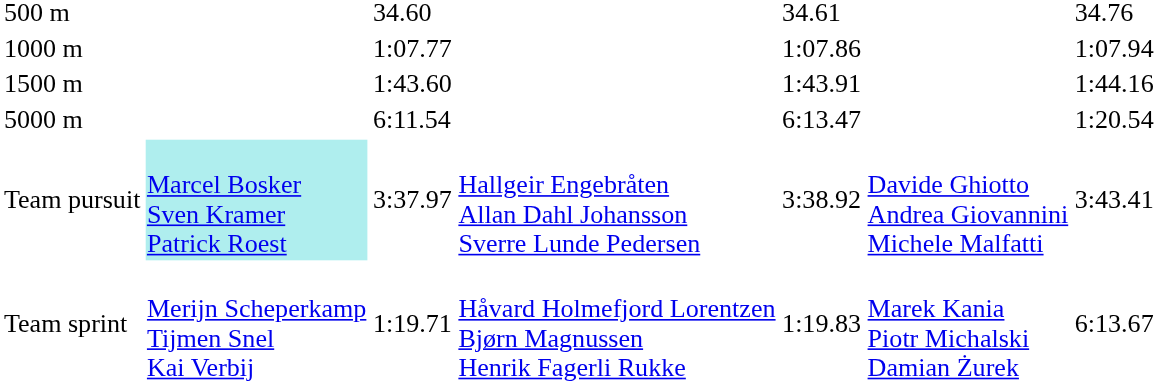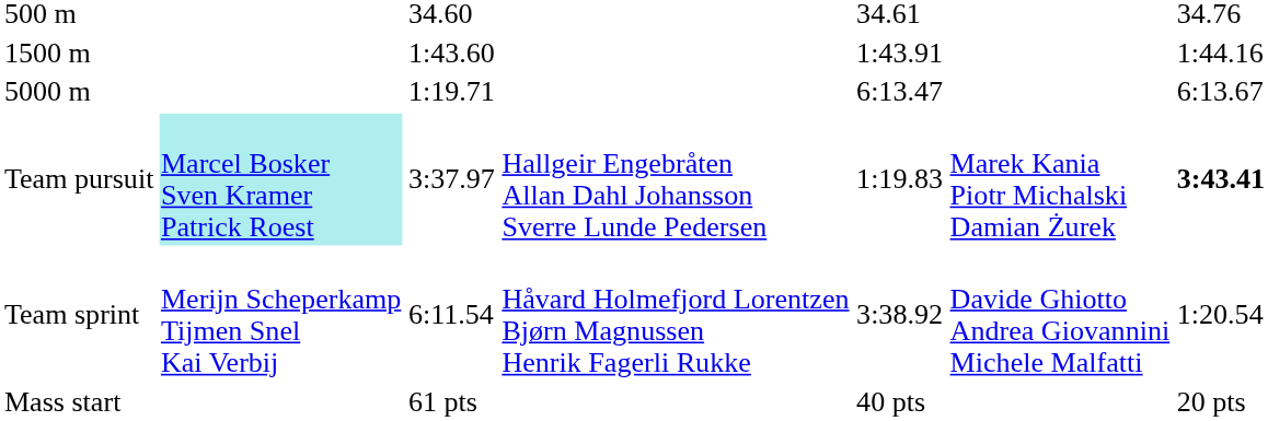- row: 1000 m | 1:07.77 | 1:07.86 | 1:07.94
5000 m | column 3: 6:11.54 -> 1:19.71
5000 m | column 7: 1:20.54 -> 6:13.67
Team pursuit | column 5: 3:38.92 -> 1:19.83
Team pursuit | column 6: Davide Ghiotto Andrea Giovannini Michele Malfatti -> Marek Kania Piotr Michalski Damian Żurek
Team pursuit | column 7: normal -> bold
Team sprint | column 3: 1:19.71 -> 6:11.54
Team sprint | column 5: 1:19.83 -> 3:38.92
Team sprint | column 6: Marek Kania Piotr Michalski Damian Żurek -> Davide Ghiotto Andrea Giovannini Michele Malfatti
Team sprint | column 7: 6:13.67 -> 1:20.54
+ row: Mass start | 61 pts | 40 pts | 20 pts
